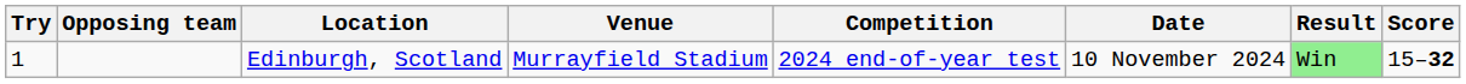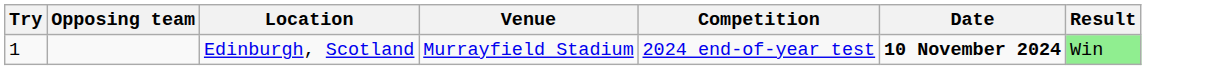- column: Score | 15–32
Edinburgh, Scotland | Date: normal -> bold
